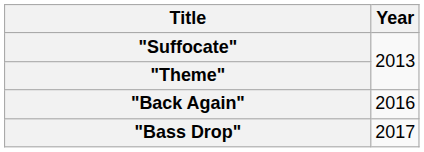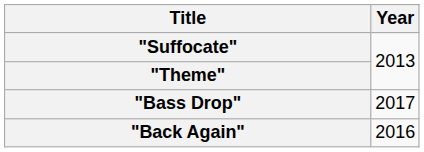rows swapped: "Back Again" <-> "Bass Drop"
